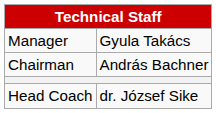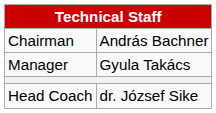rows swapped: Chairman <-> Manager
